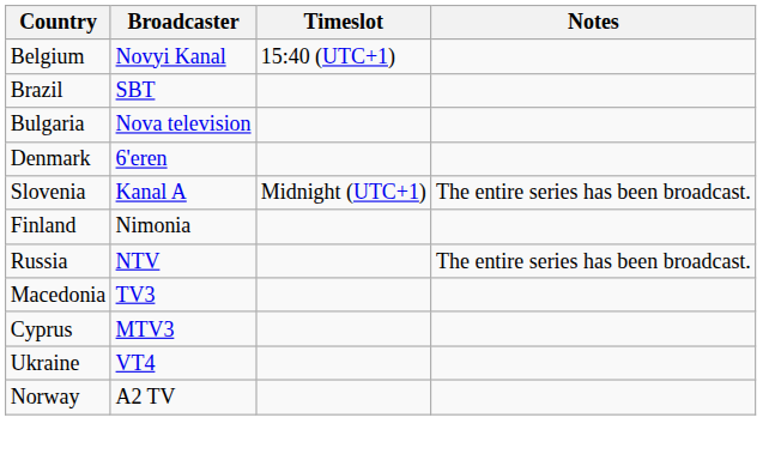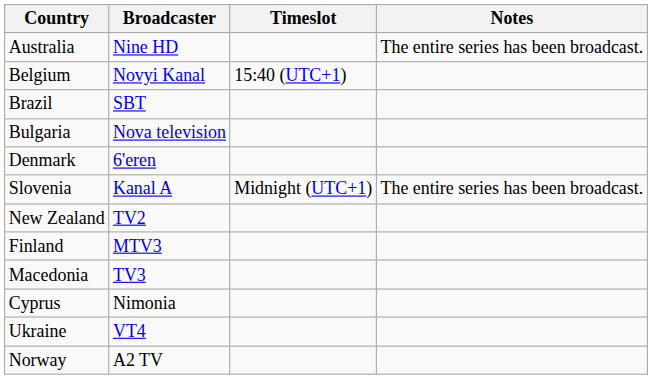+ row: Australia | Nine HD | The entire series has been broadcast.
+ row: New Zealand | TV2
Finland | Broadcaster: Nimonia -> MTV3
- row: Russia | NTV | The entire series has been broadcast.
Cyprus | Broadcaster: MTV3 -> Nimonia
